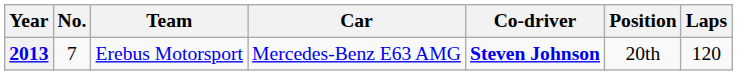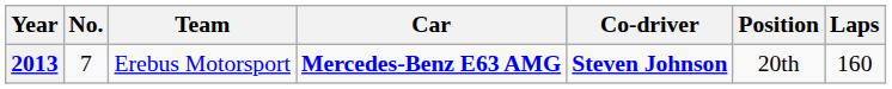2013 | Car: normal -> bold
2013 | Laps: 120 -> 160
